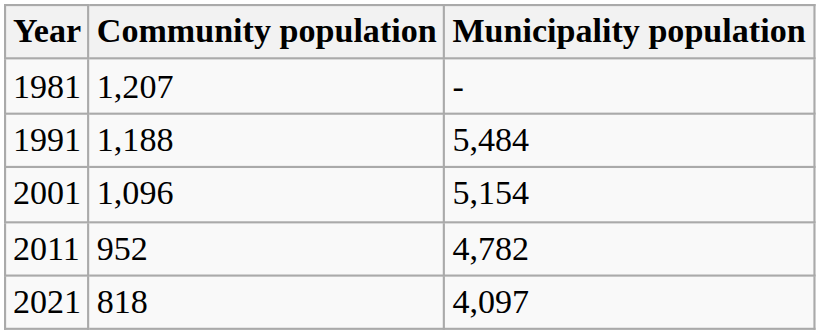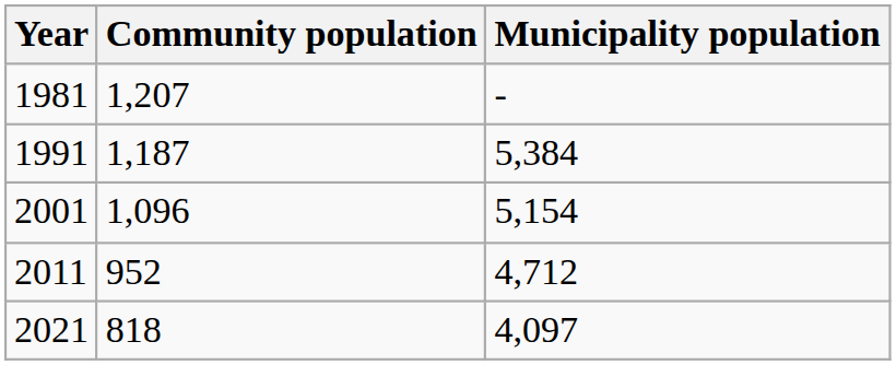1991 | Community population: 1,188 -> 1,187
1991 | Municipality population: 5,484 -> 5,384
2011 | Municipality population: 4,782 -> 4,712
